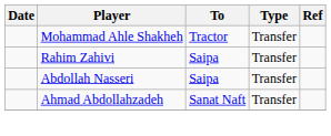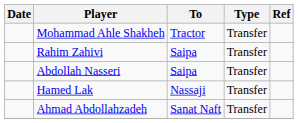+ row: Hamed Lak | Nassaji | Transfer
